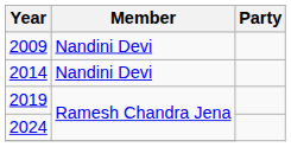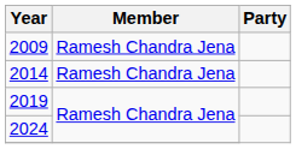2009 | Member: Nandini Devi -> Ramesh Chandra Jena
2014 | Member: Nandini Devi -> Ramesh Chandra Jena
